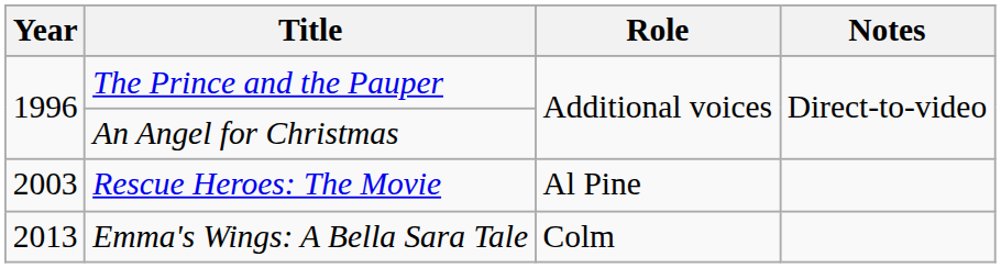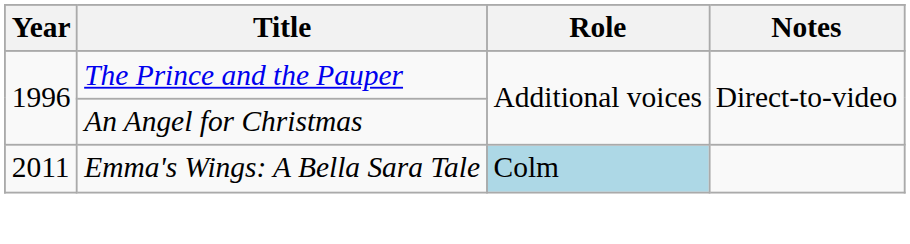- row: 2003 | Rescue Heroes: The Movie | Al Pine
Emma's Wings: A Bella Sara Tale | Year: 2013 -> 2011
Emma's Wings: A Bella Sara Tale | Role: no background -> lightblue background
